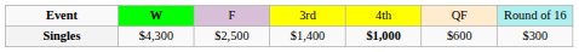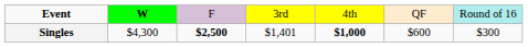Singles | column 3: normal -> bold
Singles | column 4: $1,400 -> $1,401
